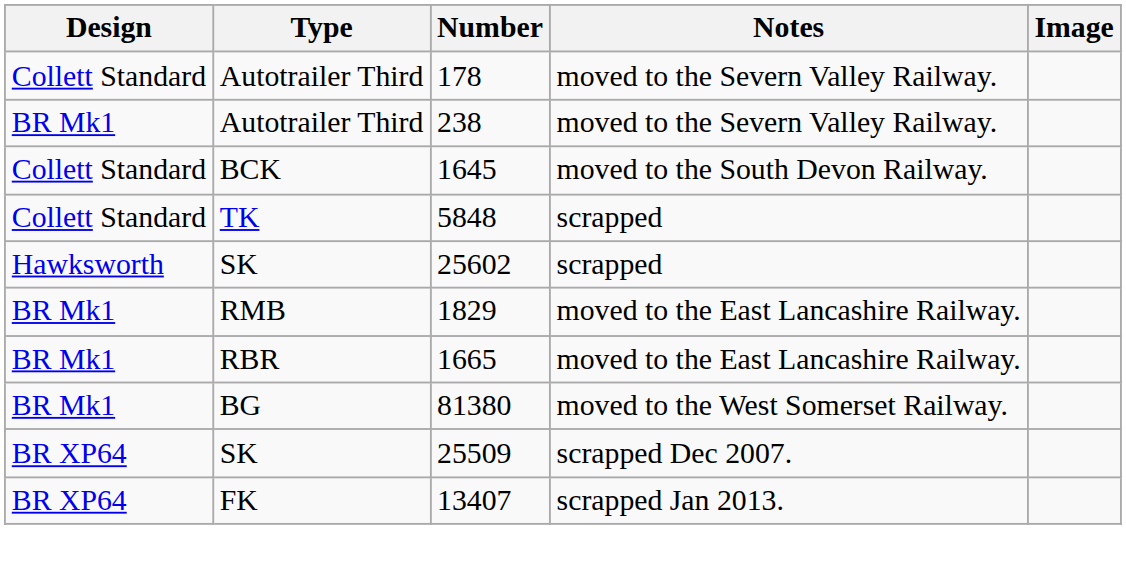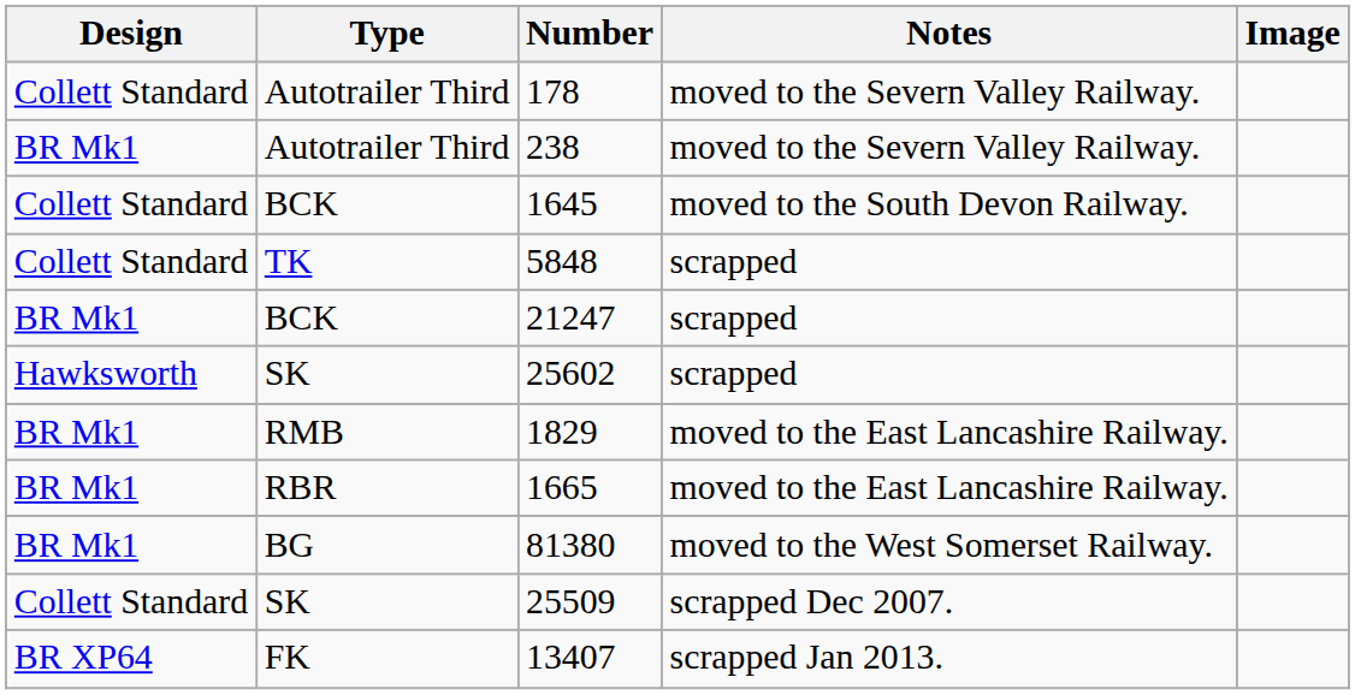+ row: BR Mk1 | BCK | 21247 | scrapped
25509 | Design: BR XP64 -> Collett Standard
